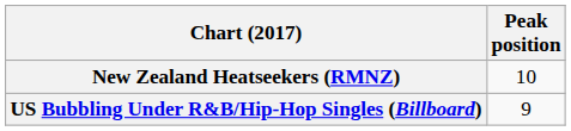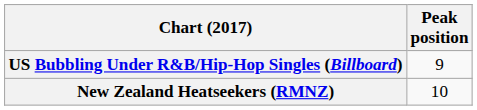rows swapped: New Zealand Heatseekers (RMNZ) <-> US Bubbling Under R&B/Hip-Hop Singles (Billboard)
